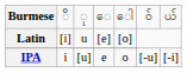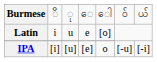Latin | column 2: [i] -> i
Latin | column 4: [e] -> e
IPA | column 2: i -> [i]
IPA | column 4: e -> [e]
